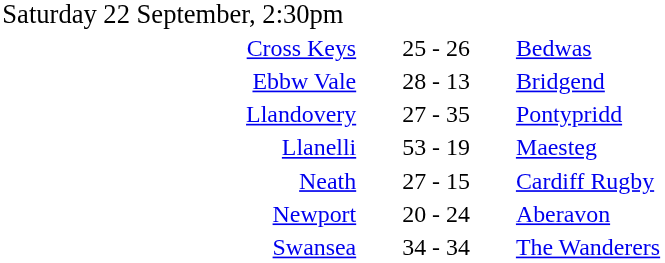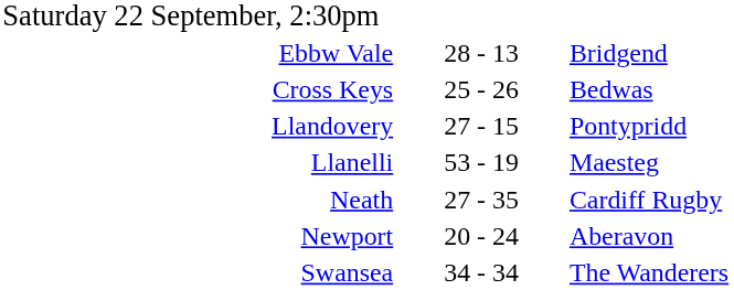rows swapped: Cross Keys <-> Ebbw Vale
Llandovery | column 2: 27 - 35 -> 27 - 15
Neath | column 2: 27 - 15 -> 27 - 35
